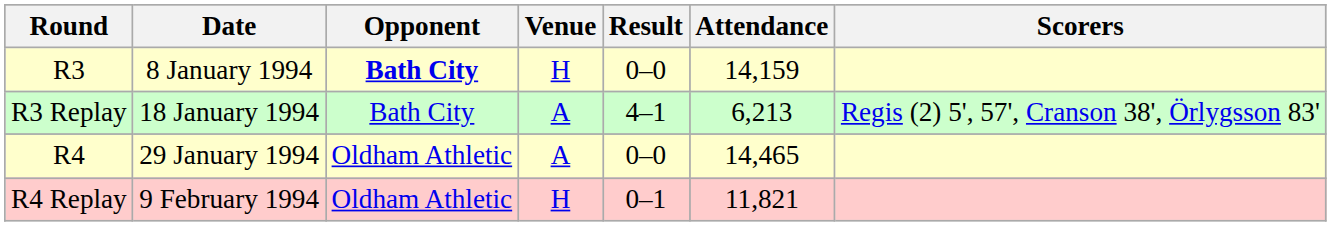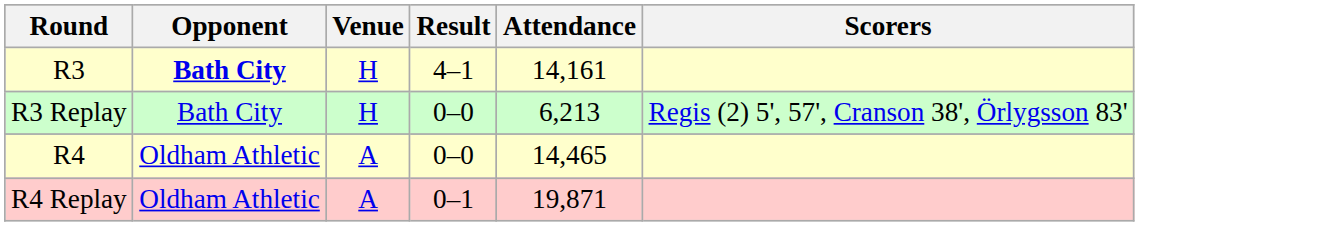- column: Date | 8 January 1994 | 18 January 1994 | 29 January 1994 | 9 February 1994
R3 | Result: 0–0 -> 4–1
R3 | Attendance: 14,159 -> 14,161
R3 Replay | Venue: A -> H
R3 Replay | Result: 4–1 -> 0–0
R4 Replay | Venue: H -> A
R4 Replay | Attendance: 11,821 -> 19,871
